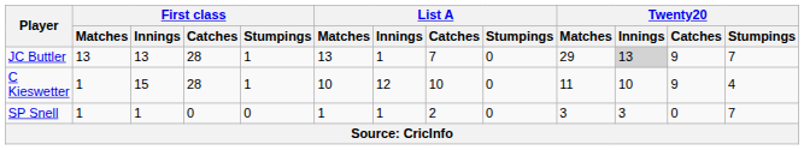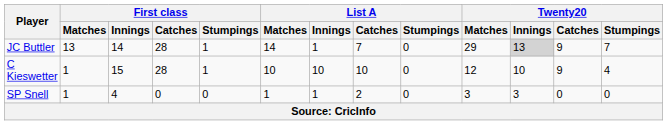JC Buttler | First class / Innings: 13 -> 14
JC Buttler | List A / Matches: 13 -> 14
C Kieswetter | List A / Innings: 12 -> 10
C Kieswetter | Twenty20 / Matches: 11 -> 12
SP Snell | First class / Innings: 1 -> 4
SP Snell | Twenty20 / Stumpings: 7 -> 0
